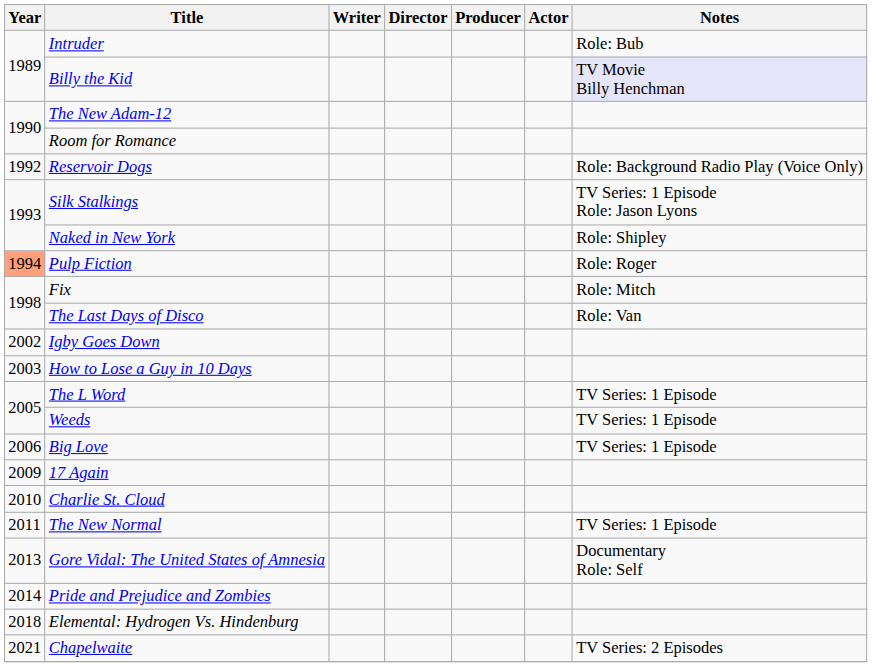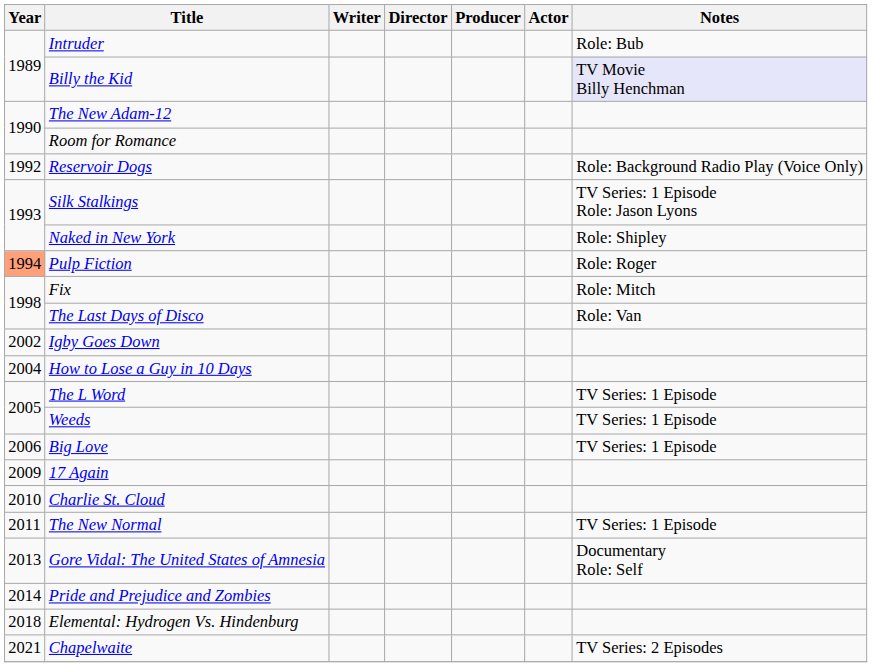How to Lose a Guy in 10 Days | Year: 2003 -> 2004
